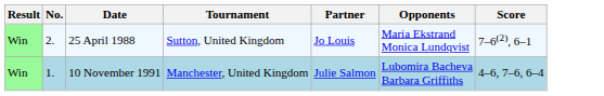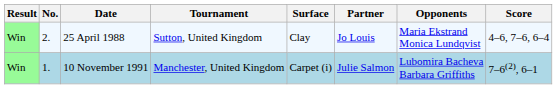+ column: Surface | Clay | Carpet (i)
25 April 1988 | Score: 7–6(2), 6–1 -> 4–6, 7–6, 6–4
10 November 1991 | Score: 4–6, 7–6, 6–4 -> 7–6(2), 6–1
